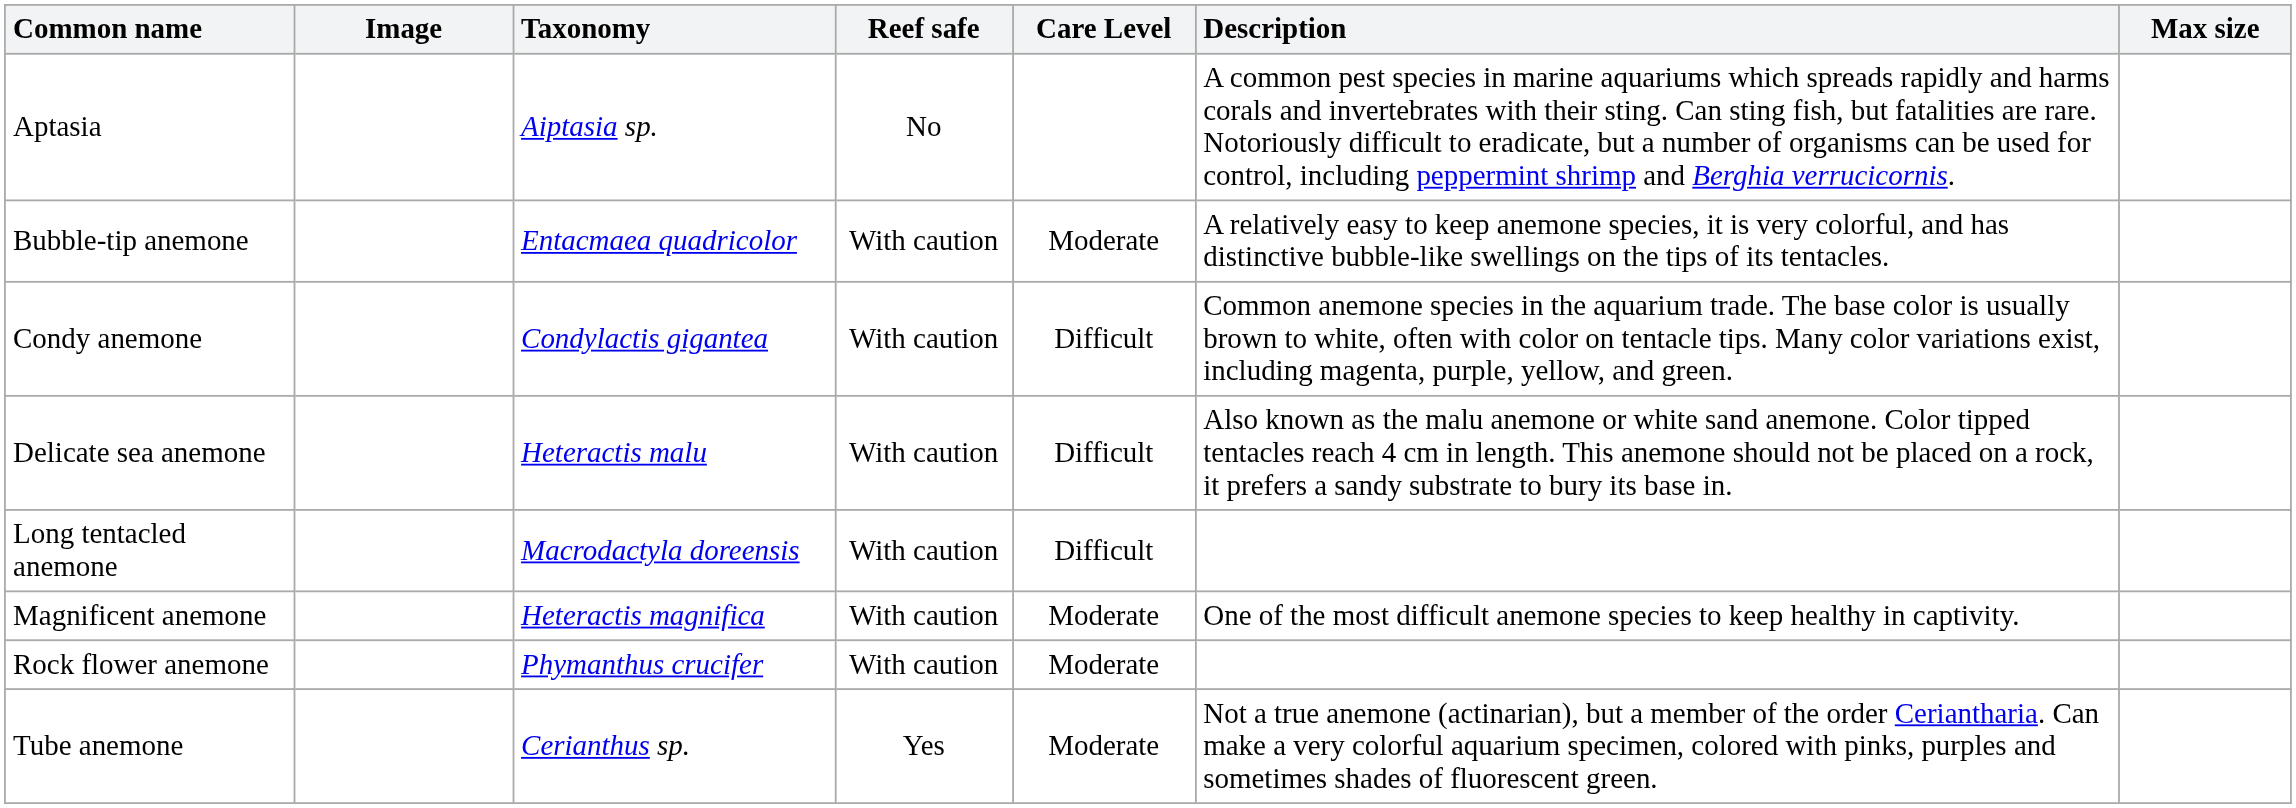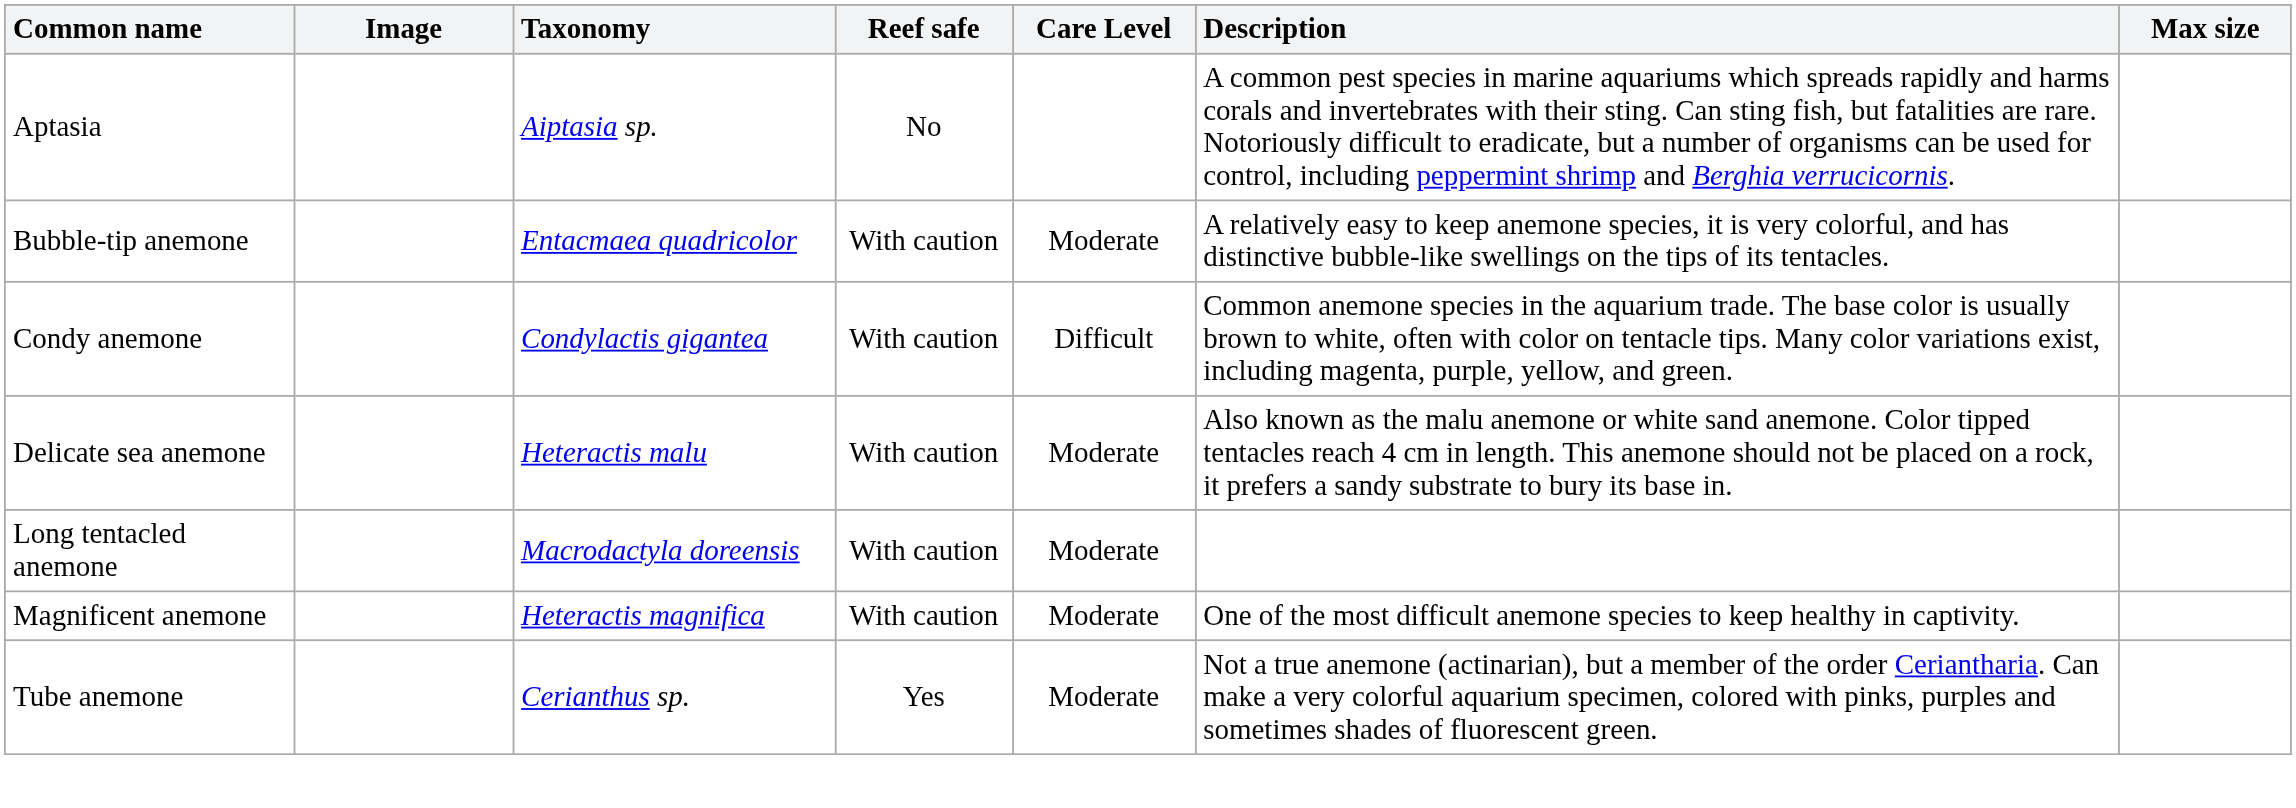Delicate sea anemone | Care Level: Difficult -> Moderate
Long tentacled anemone | Care Level: Difficult -> Moderate
- row: Rock flower anemone | Phymanthus crucifer | With caution | Moderate
